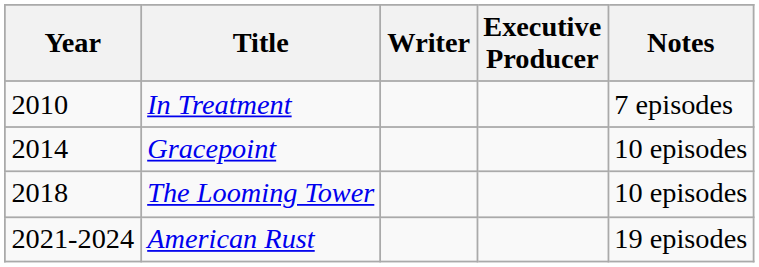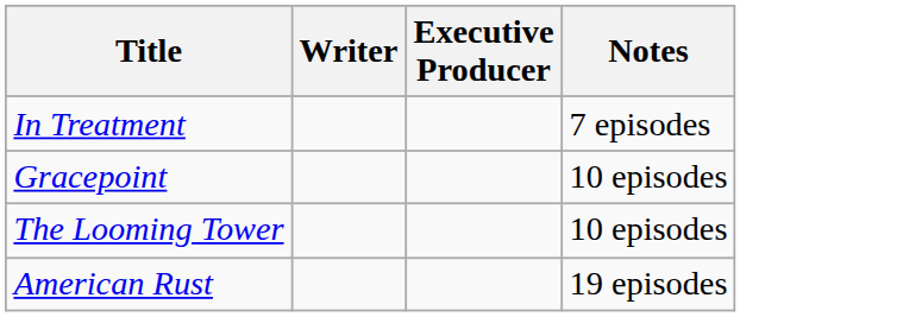- column: Year | 2010 | 2014 | 2018 | 2021-2024
